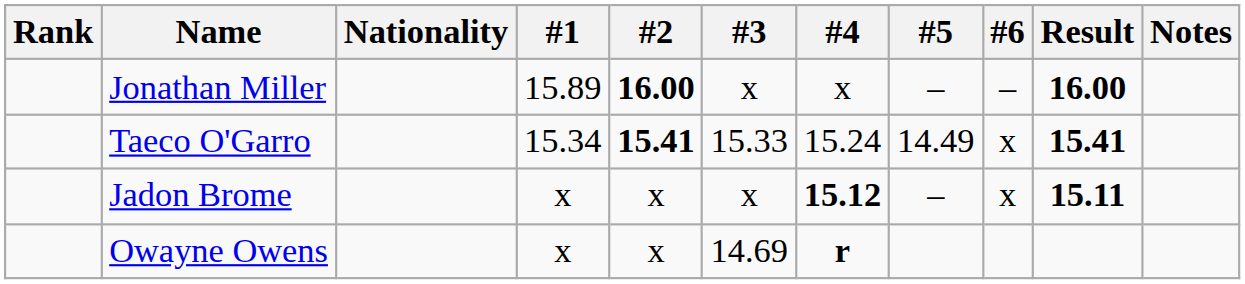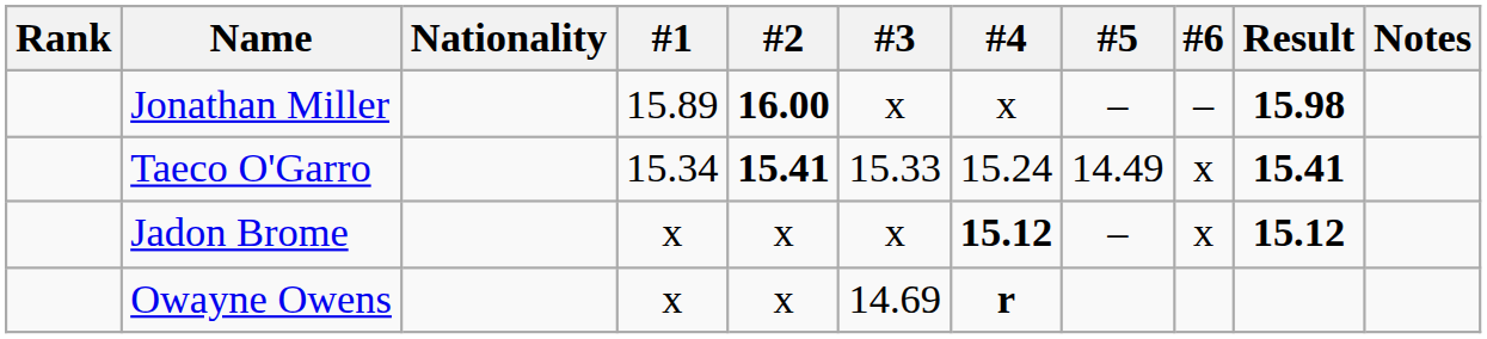Jonathan Miller | Result: 16.00 -> 15.98
Jadon Brome | Result: 15.11 -> 15.12
